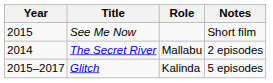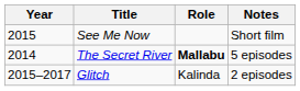The Secret River | Role: normal -> bold
The Secret River | Notes: 2 episodes -> 5 episodes
Glitch | Notes: 5 episodes -> 2 episodes
